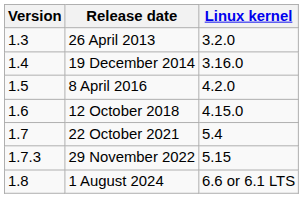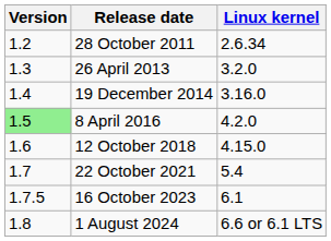+ row: 1.2 | 28 October 2011 | 2.6.34
8 April 2016 | Version: no background -> lightgreen background
- row: 1.7.3 | 29 November 2022 | 5.15
+ row: 1.7.5 | 16 October 2023 | 6.1
